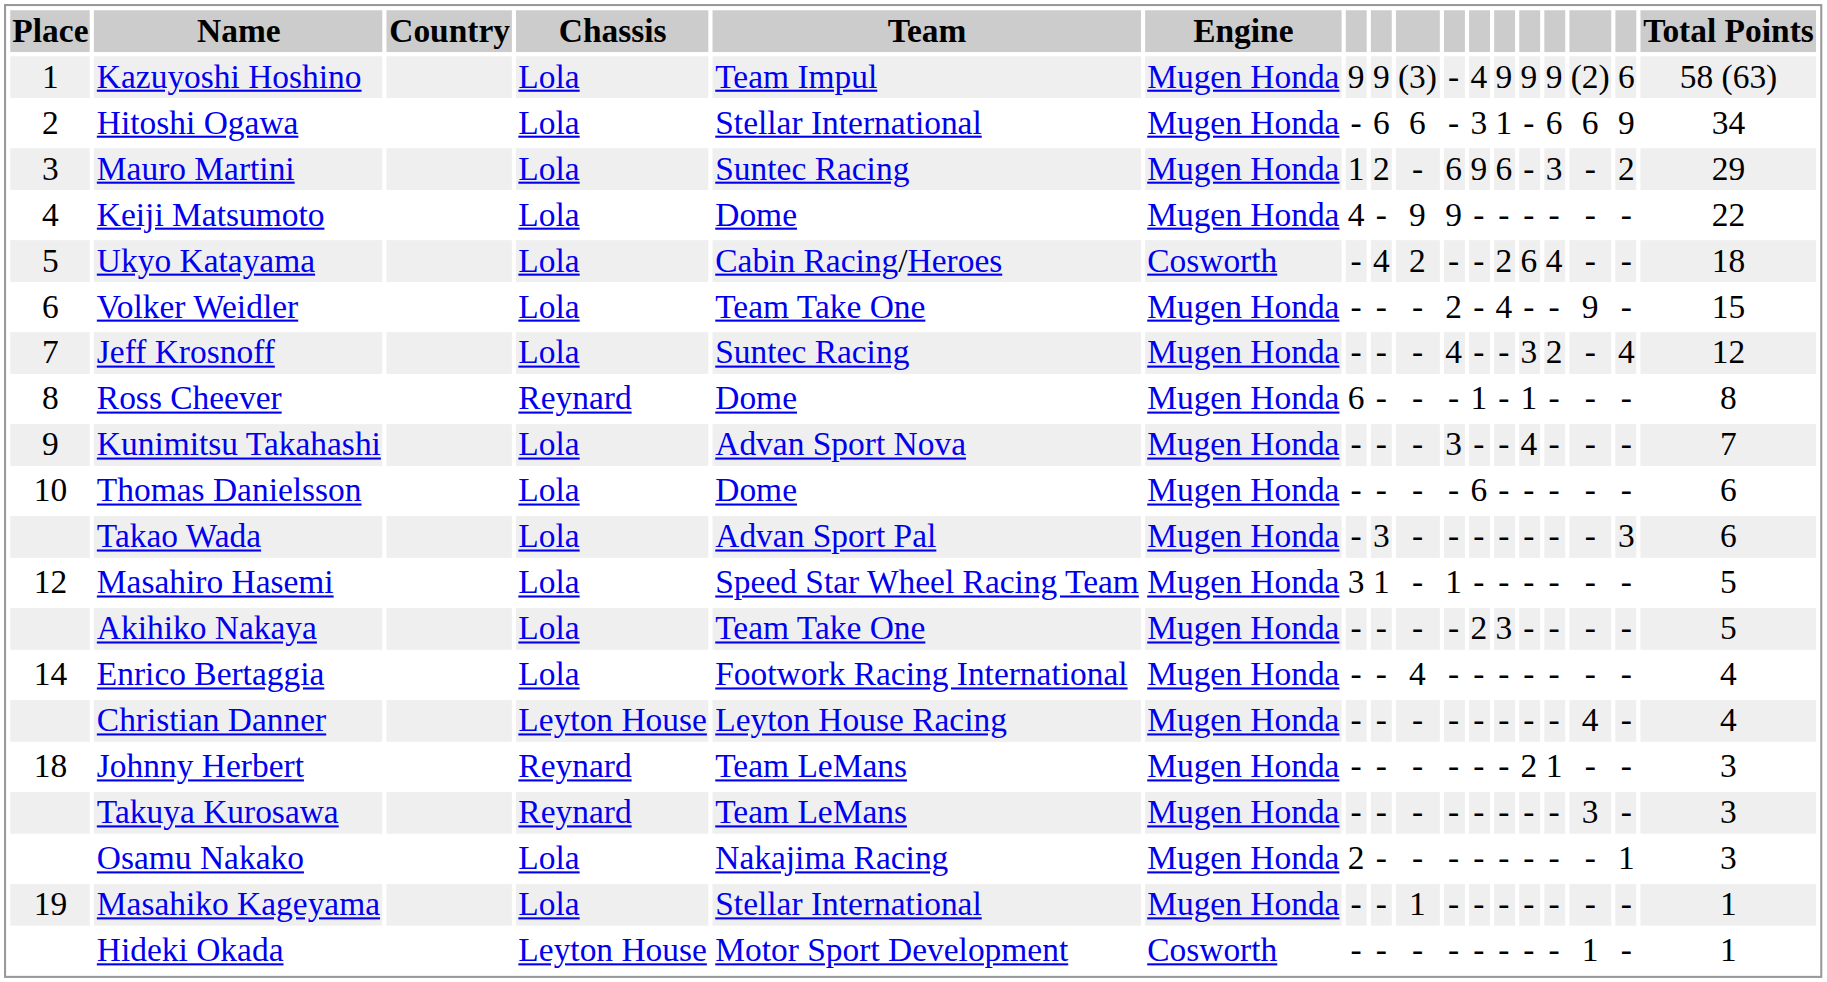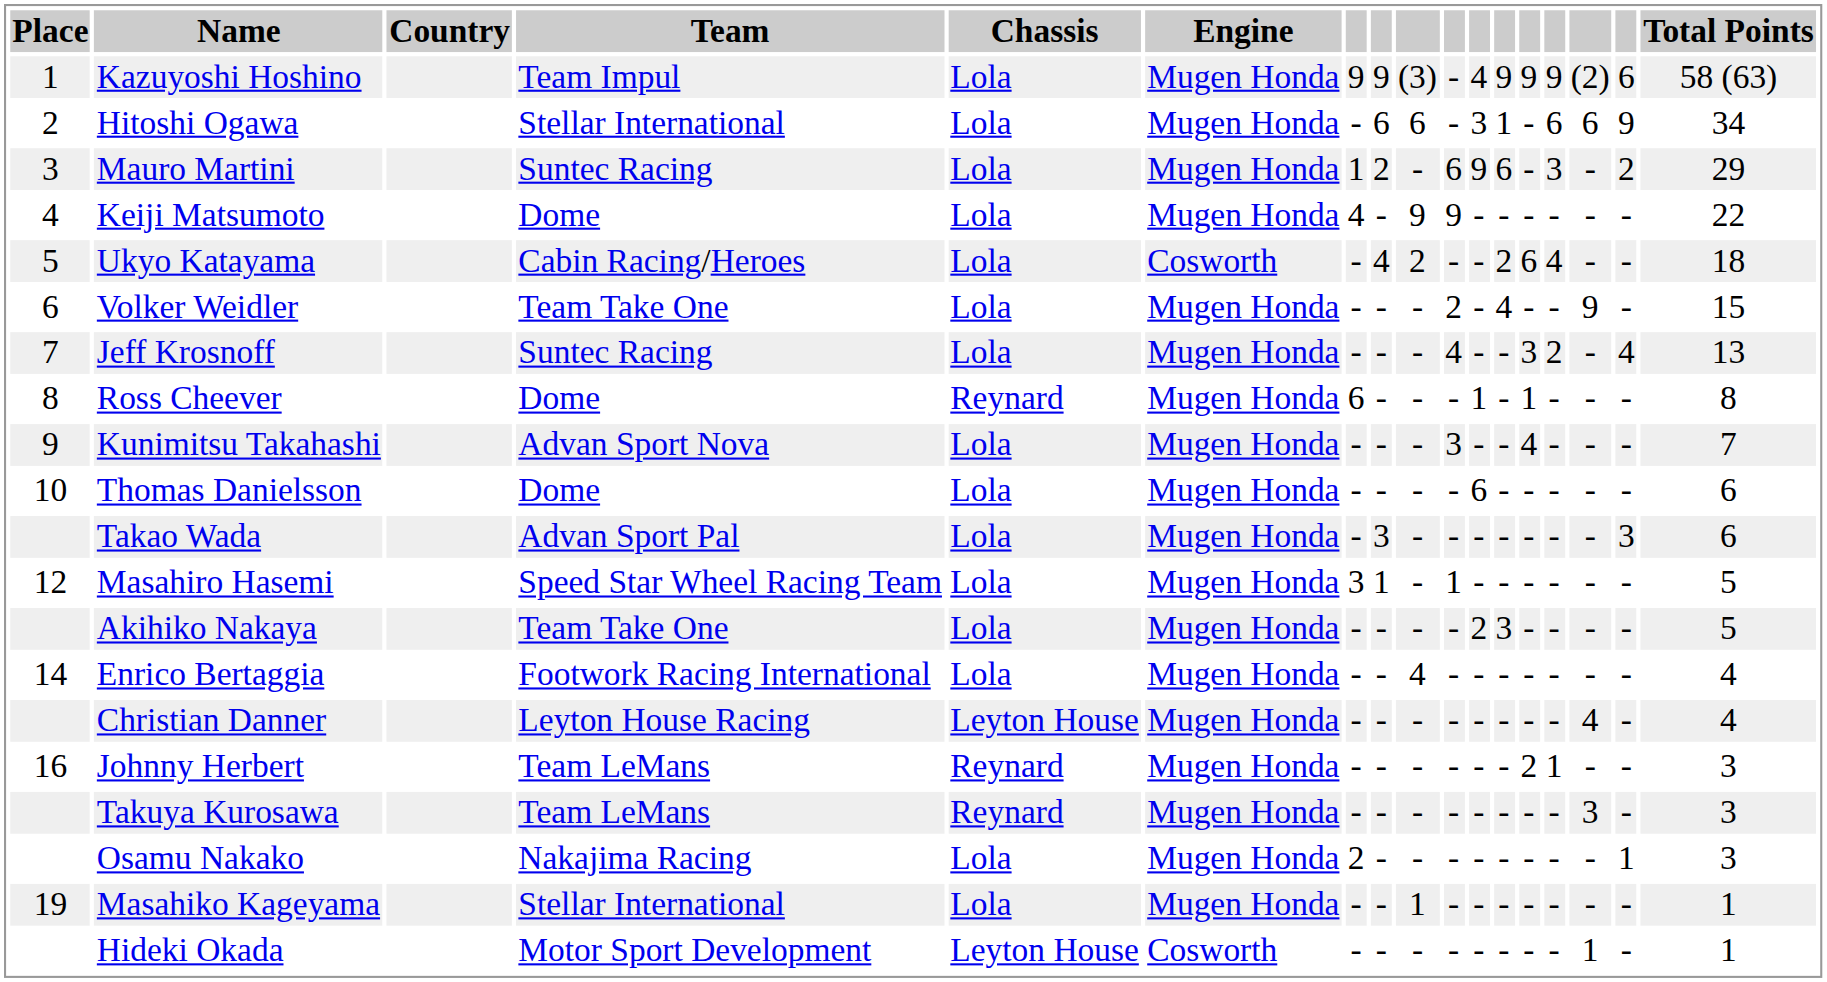columns swapped: Team <-> Chassis
Jeff Krosnoff | Total Points: 12 -> 13
Johnny Herbert | Place: 18 -> 16
